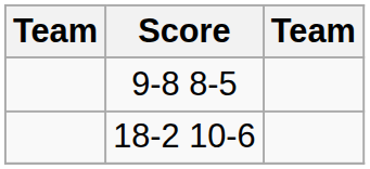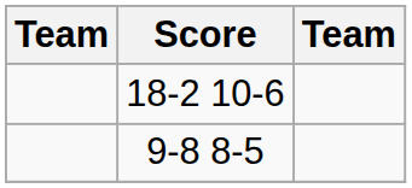rows swapped: 9-8 8-5 <-> 18-2 10-6
